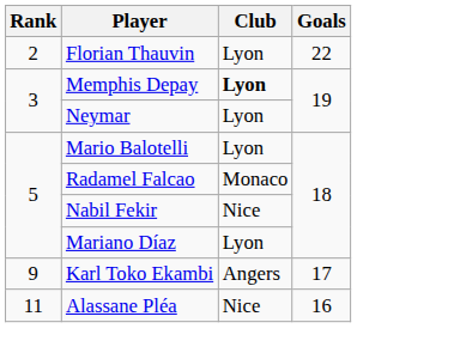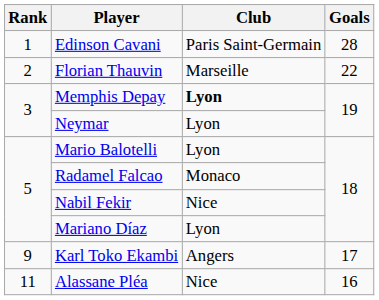+ row: 1 | Edinson Cavani | Paris Saint-Germain | 28
Florian Thauvin | Club: Lyon -> Marseille
